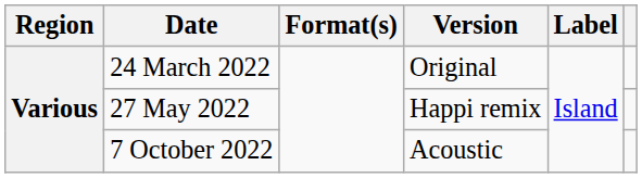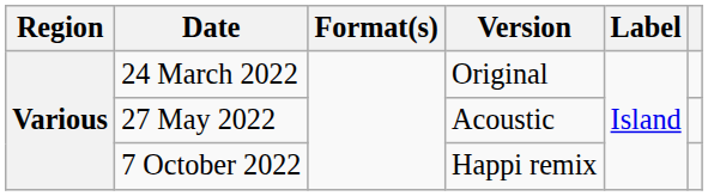27 May 2022 | Version: Happi remix -> Acoustic
7 October 2022 | Version: Acoustic -> Happi remix
